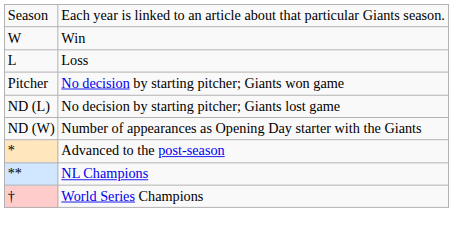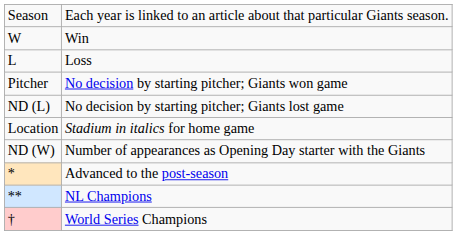+ row: Location | Stadium in italics for home game
